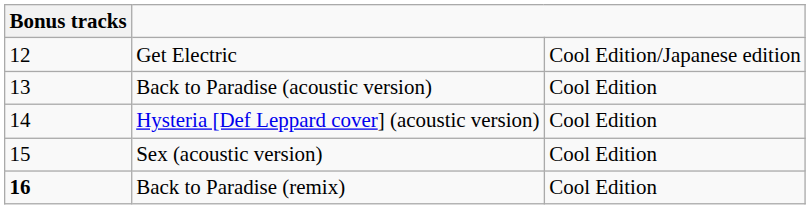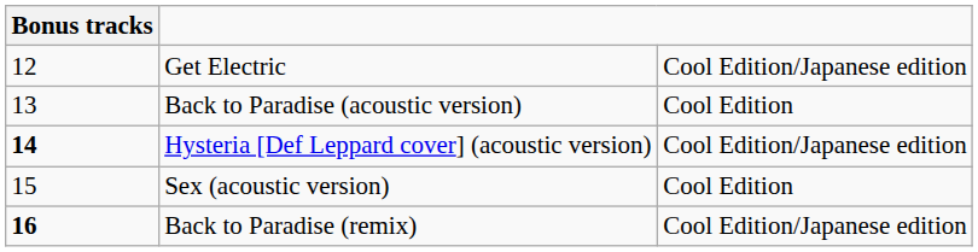Hysteria [Def Leppard cover] (acoustic version) | Bonus tracks: normal -> bold
Hysteria [Def Leppard cover] (acoustic version) | column 3: Cool Edition -> Cool Edition/Japanese edition
Back to Paradise (remix) | column 3: Cool Edition -> Cool Edition/Japanese edition
